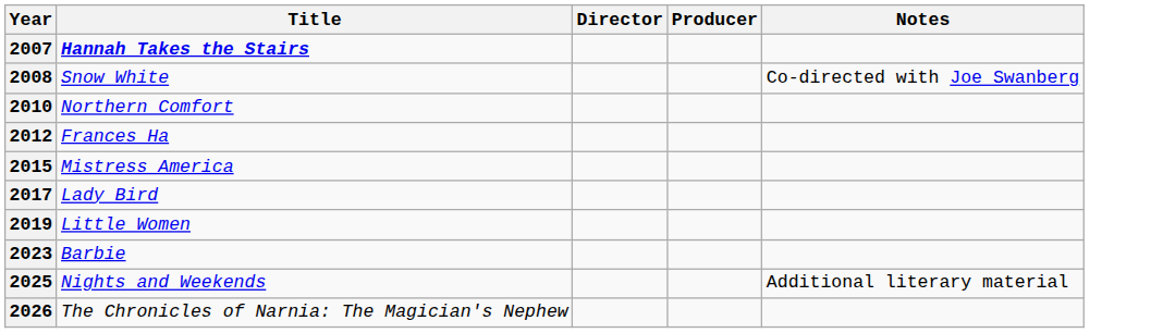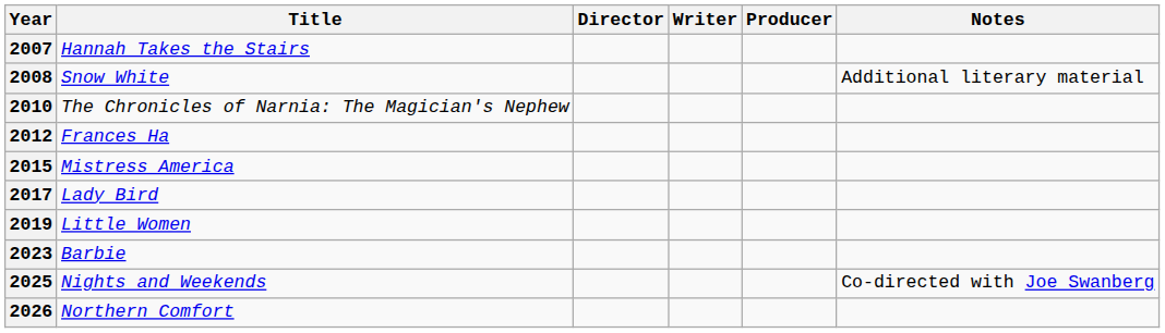+ column: Writer
2007 | Title: bold -> normal
2008 | Notes: Co-directed with Joe Swanberg -> Additional literary material
2010 | Title: Northern Comfort -> The Chronicles of Narnia: The Magician's Nephew
2025 | Notes: Additional literary material -> Co-directed with Joe Swanberg
2026 | Title: The Chronicles of Narnia: The Magician's Nephew -> Northern Comfort
